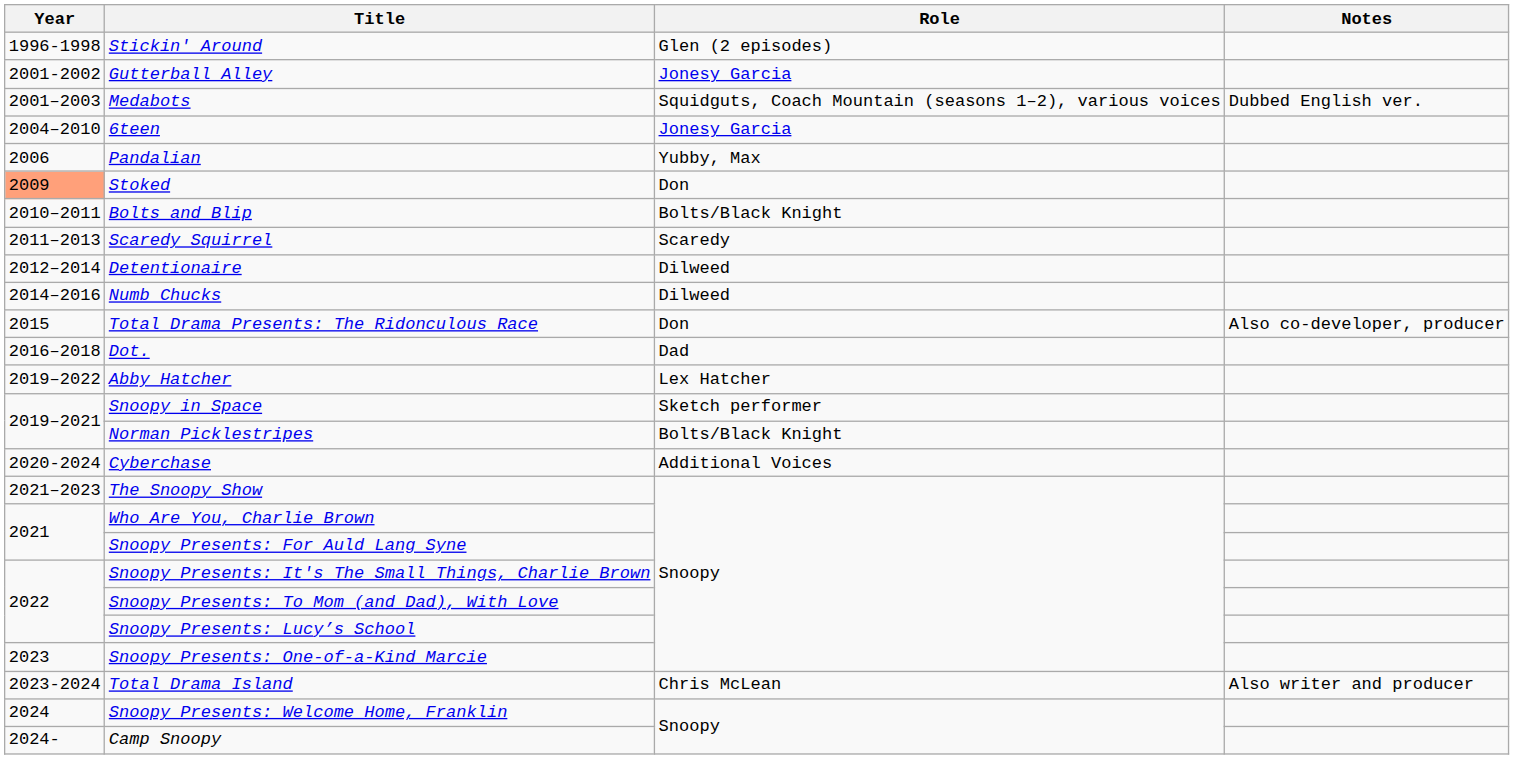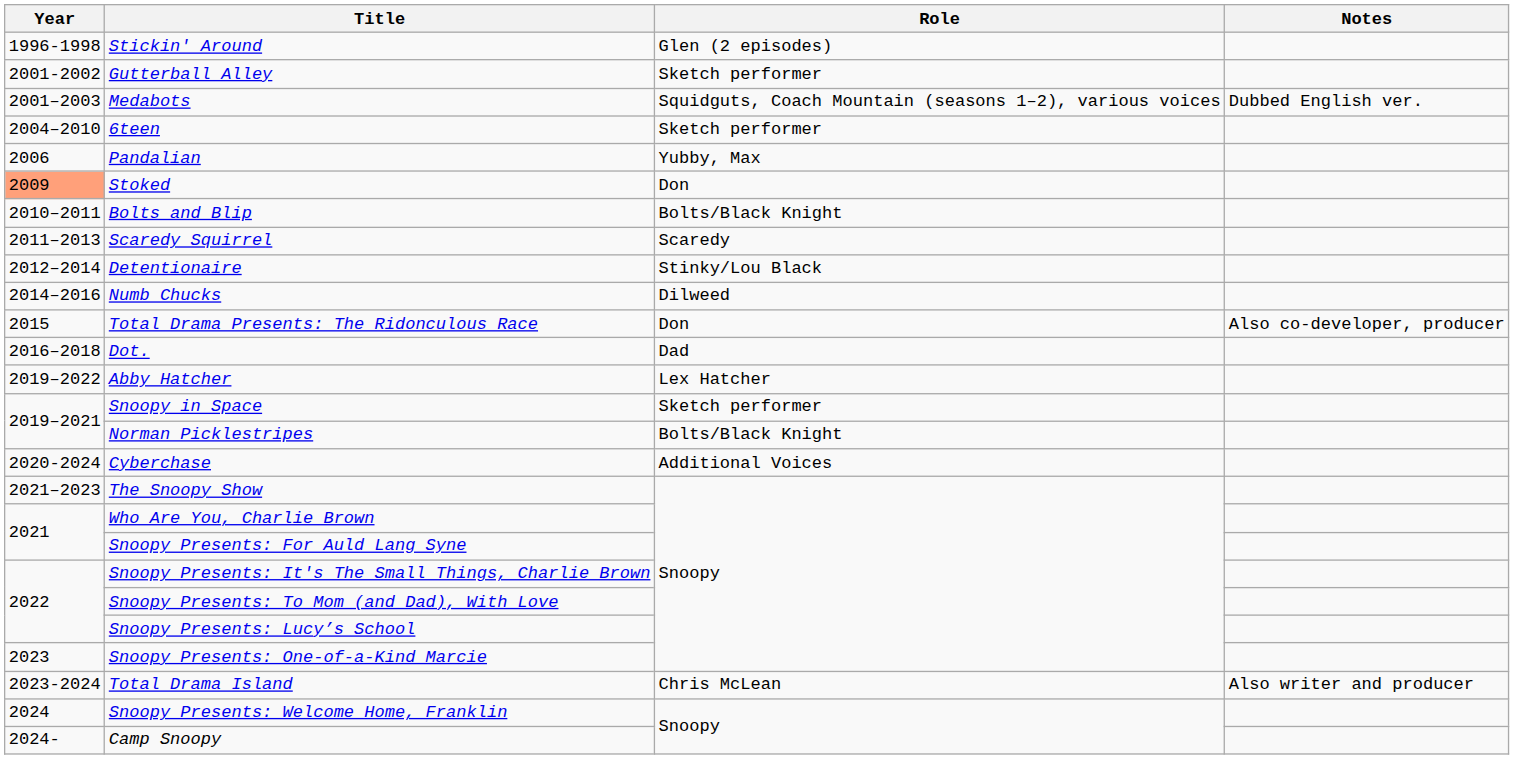Gutterball Alley | Role: Jonesy Garcia -> Sketch performer
6teen | Role: Jonesy Garcia -> Sketch performer
Detentionaire | Role: Dilweed -> Stinky/Lou Black
